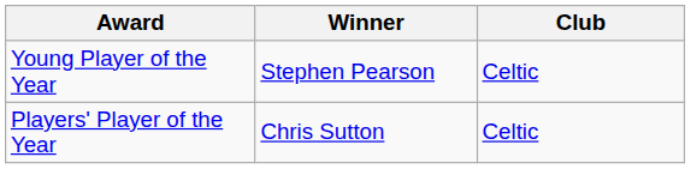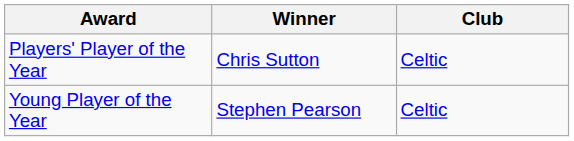rows swapped: Players' Player of the Year <-> Young Player of the Year
